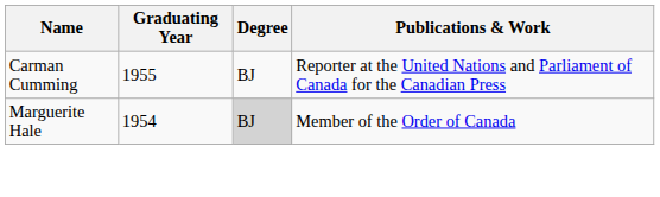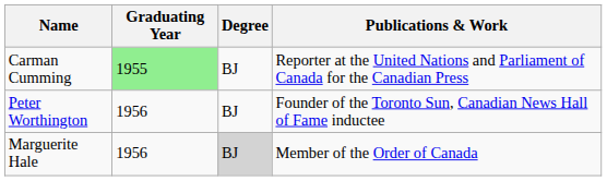Carman Cumming | Graduating Year: no background -> lightgreen background
+ row: Peter Worthington | 1956 | BJ | Founder of the Toronto Sun, Canadian News Hall of Fame inductee
Marguerite Hale | Graduating Year: 1954 -> 1956
